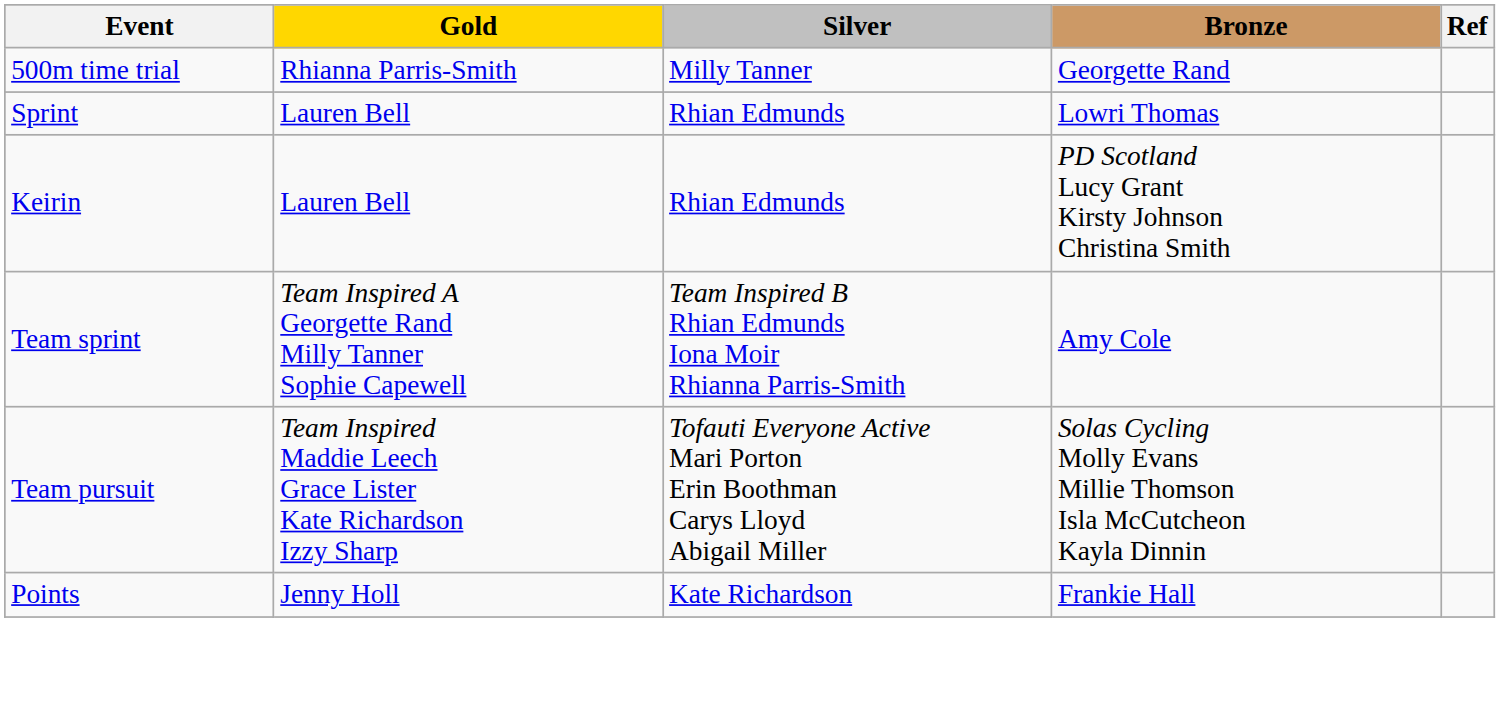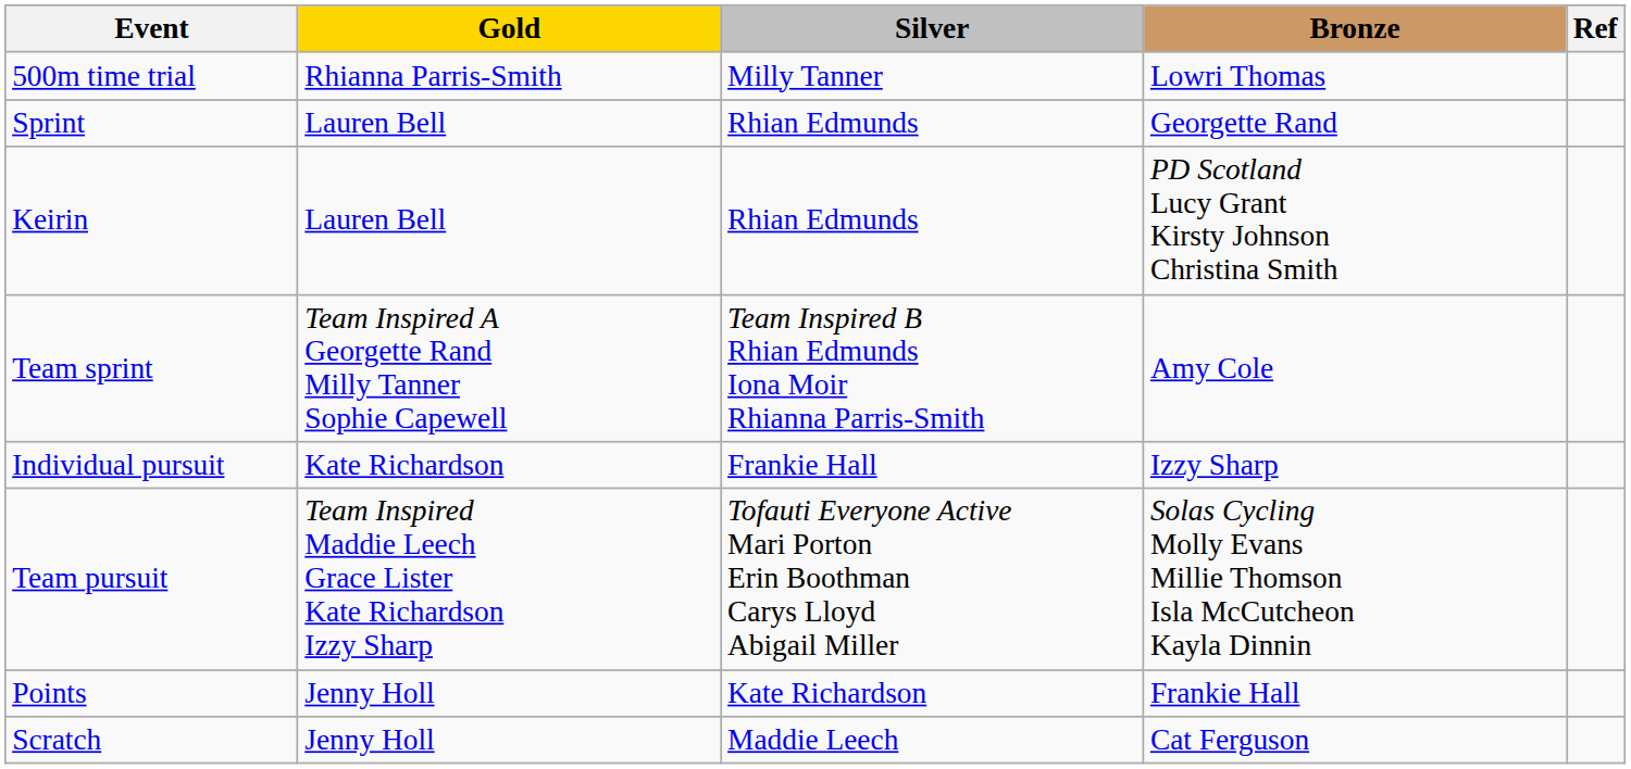500m time trial | Bronze: Georgette Rand -> Lowri Thomas
Sprint | Bronze: Lowri Thomas -> Georgette Rand
+ row: Individual pursuit | Kate Richardson | Frankie Hall | Izzy Sharp
+ row: Scratch | Jenny Holl | Maddie Leech | Cat Ferguson
